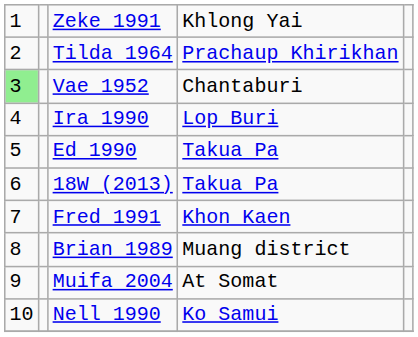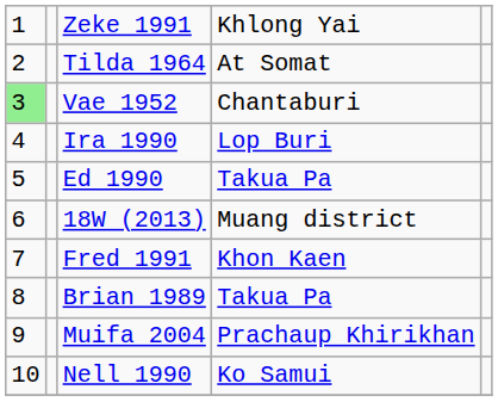Tilda 1964 | column 4: Prachaup Khirikhan -> At Somat
18W (2013) | column 4: Takua Pa -> Muang district
Brian 1989 | column 4: Muang district -> Takua Pa
Muifa 2004 | column 4: At Somat -> Prachaup Khirikhan
